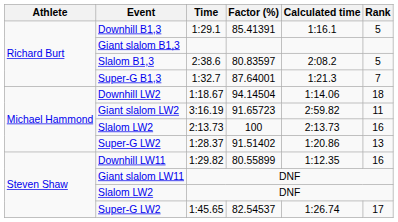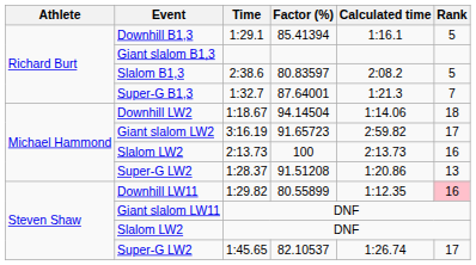1:29.1 | Factor (%): 85.41391 -> 85.41394
3:16.19 | Rank: 11 -> 17
1:28.37 | Factor (%): 91.51402 -> 91.51208
1:29.82 | Rank: no background -> pink background
1:45.65 | Factor (%): 82.54537 -> 82.10537
